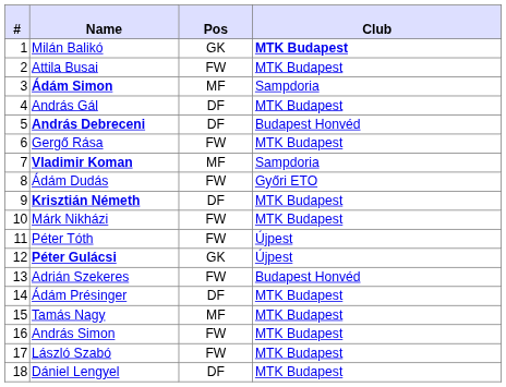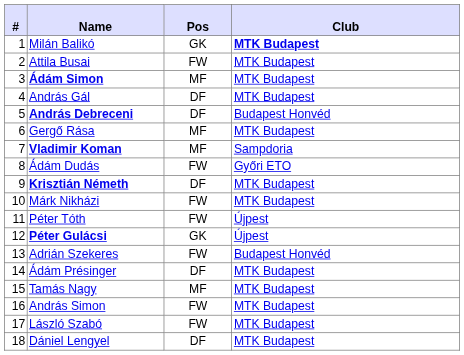Ádám Simon | Club: Sampdoria -> MTK Budapest
Gergő Rása | Pos: FW -> MF
